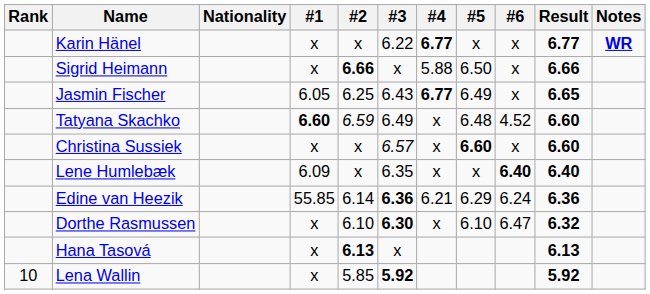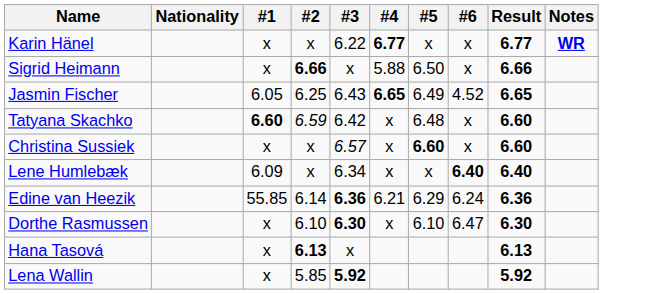- column: Rank | 10
Jasmin Fischer | #4: 6.77 -> 6.65
Jasmin Fischer | #6: x -> 4.52
Tatyana Skachko | #3: 6.49 -> 6.42
Tatyana Skachko | #6: 4.52 -> x
Lene Humlebæk | #3: 6.35 -> 6.34
Dorthe Rasmussen | Result: 6.32 -> 6.30
